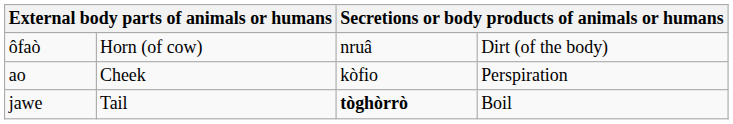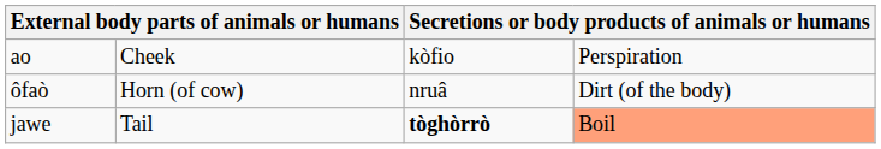rows swapped: ao <-> ôfaò
jawe | column 4: no background -> lightsalmon background
